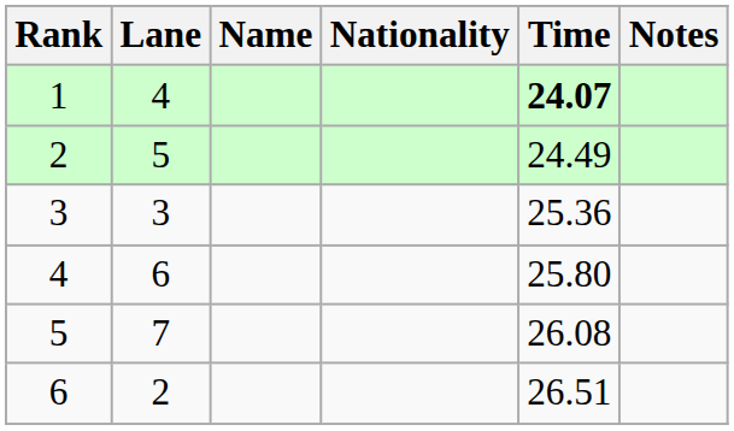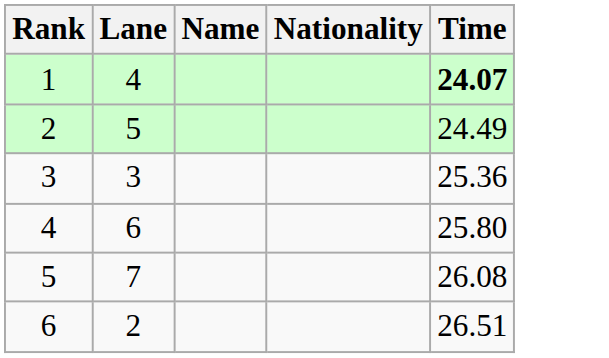- column: Notes
